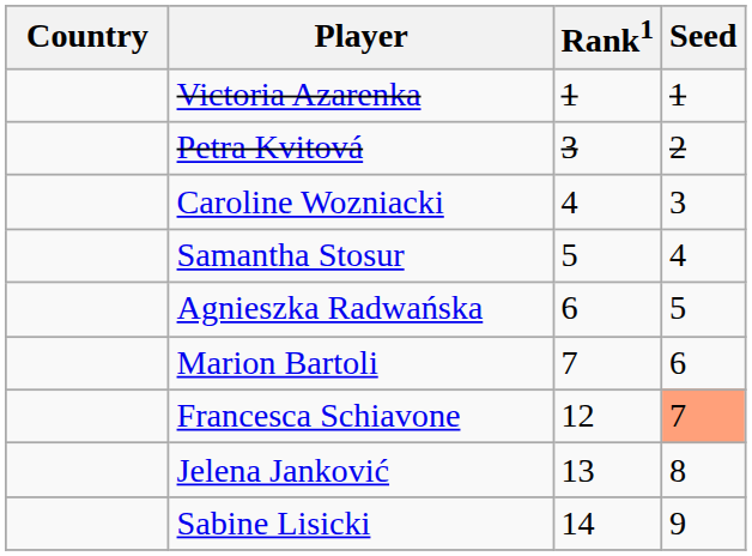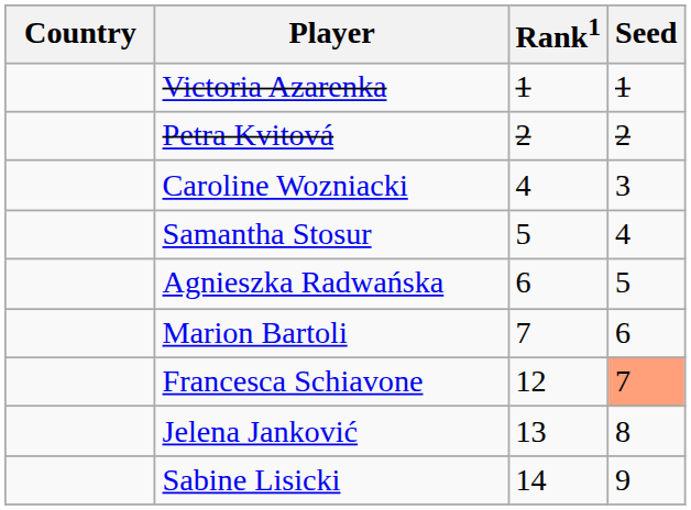Petra Kvitová | Rank1: 3 -> 2
